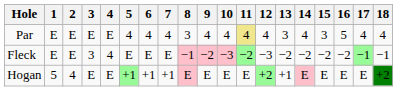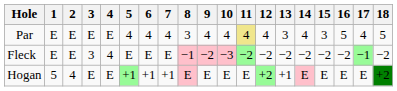Par | 18: 4 -> 5
Fleck | 12: −3 -> −2
Fleck | 18: −1 -> −2
